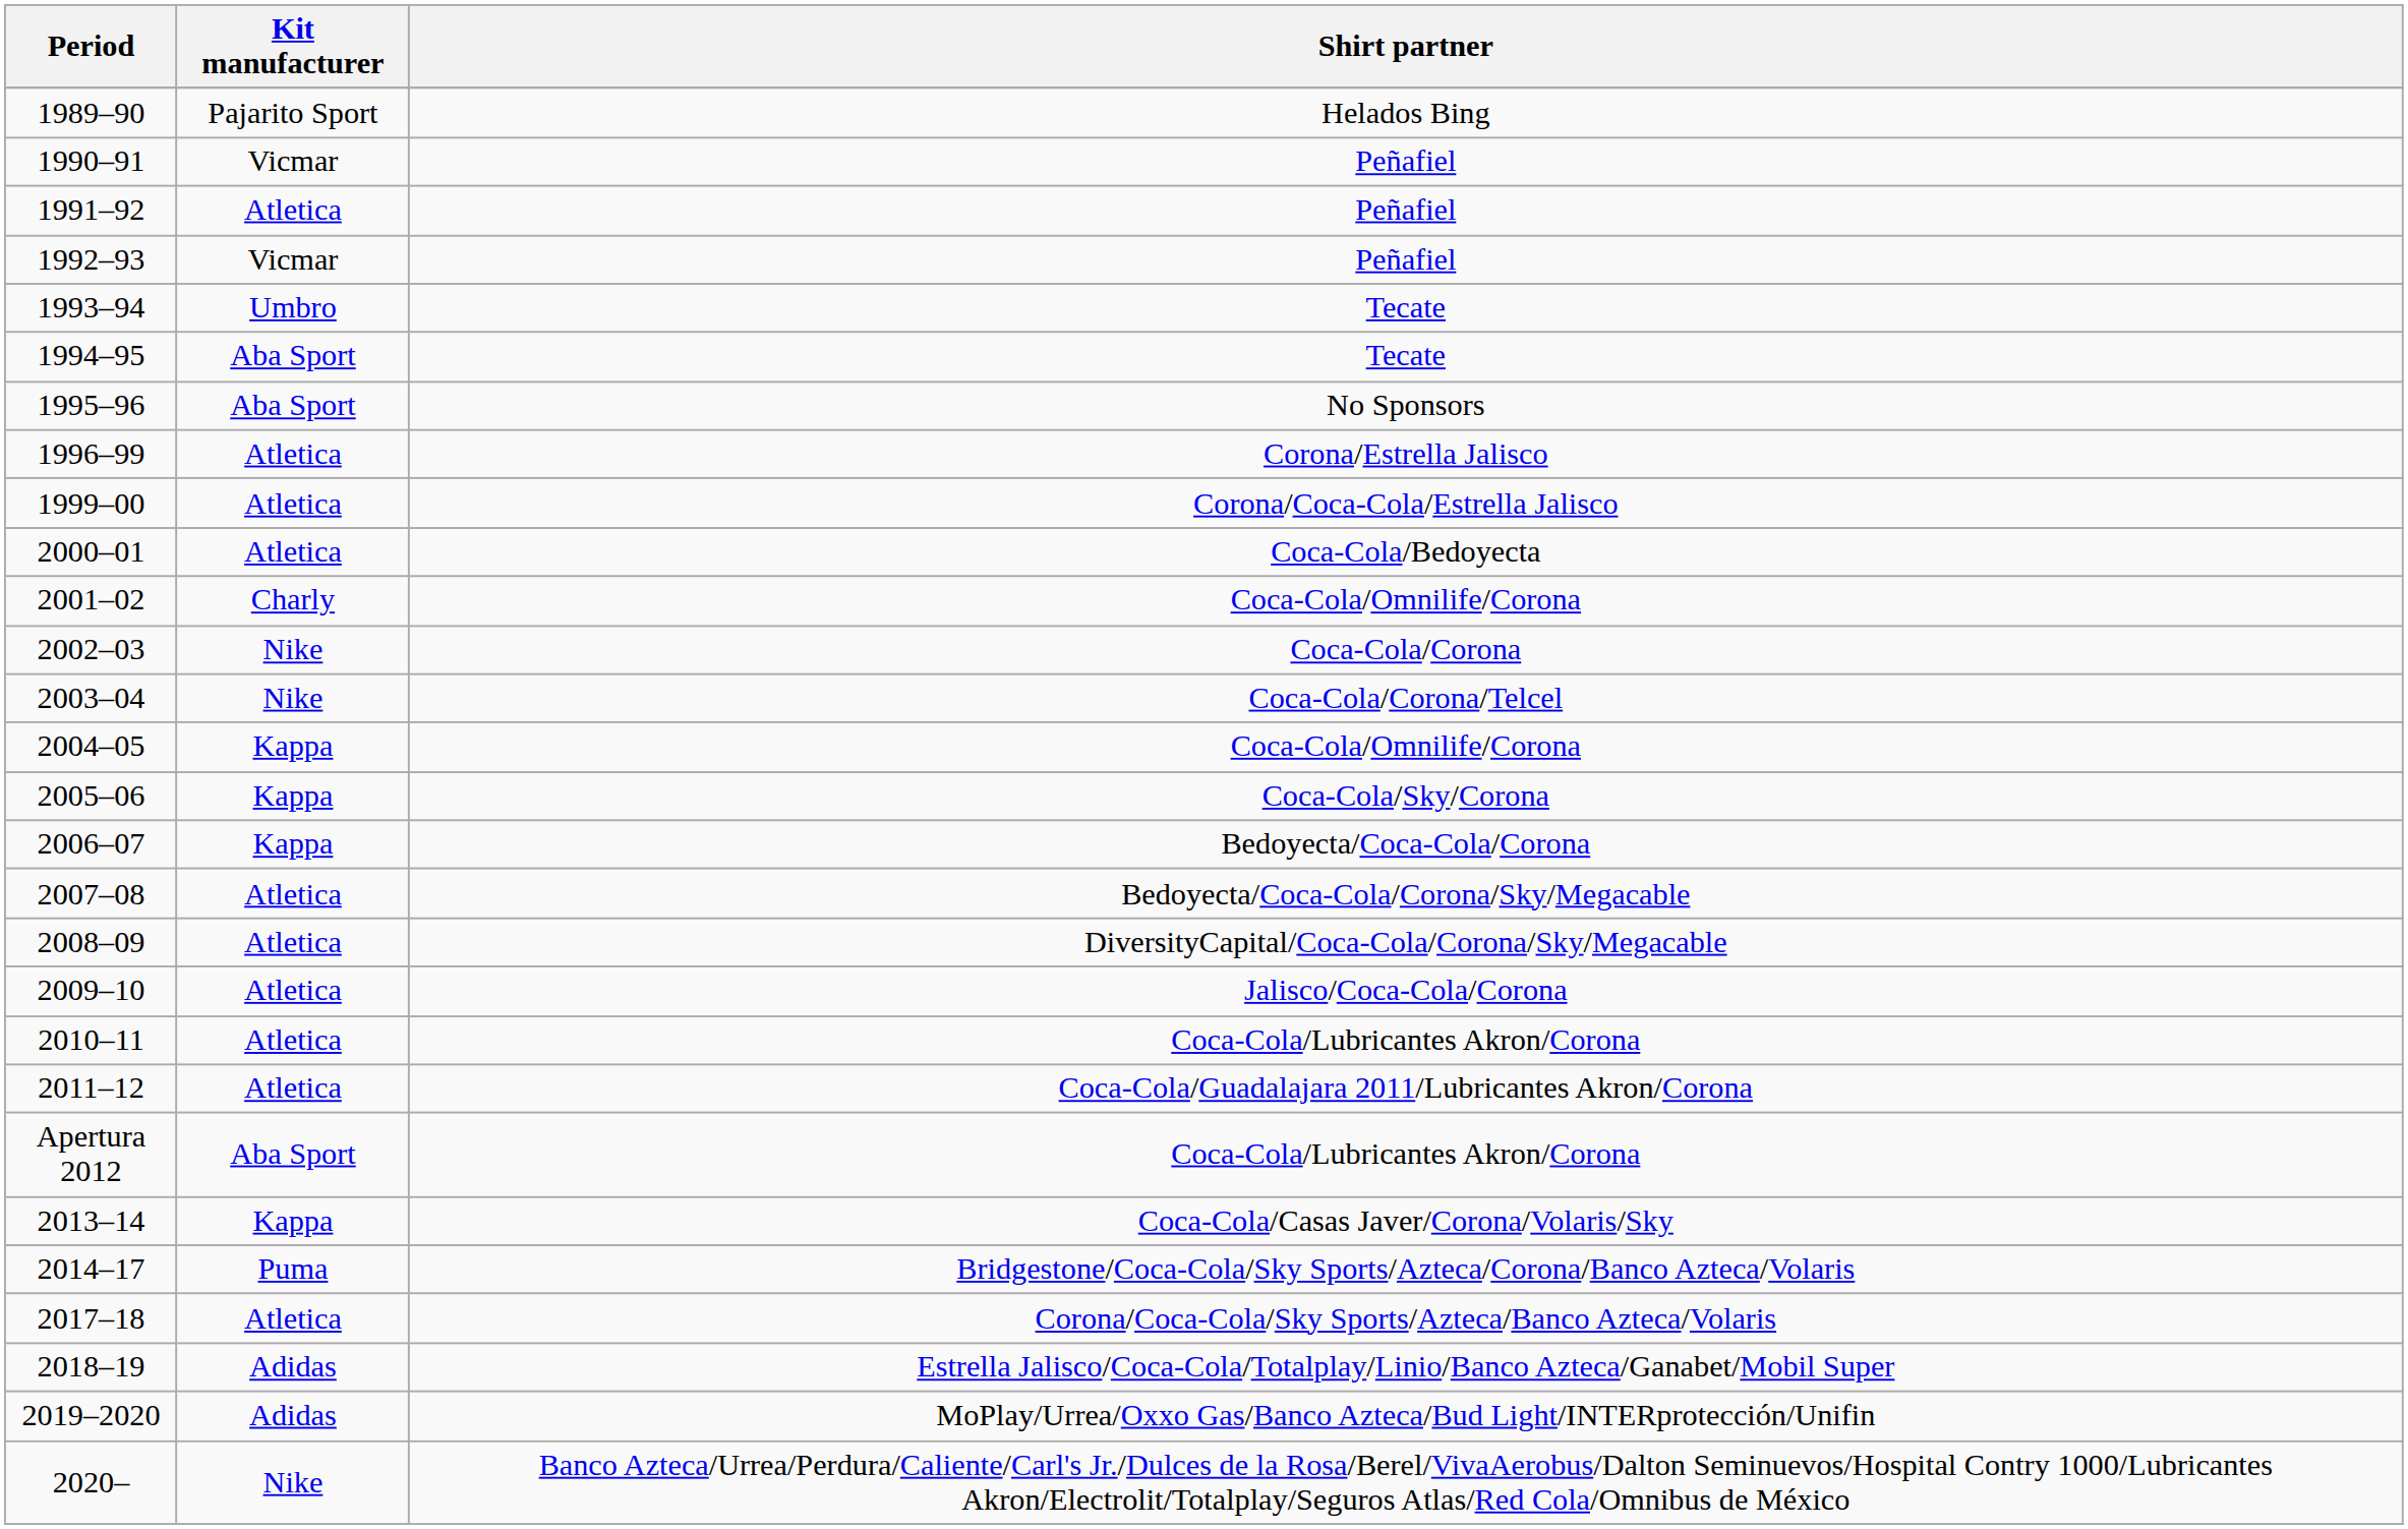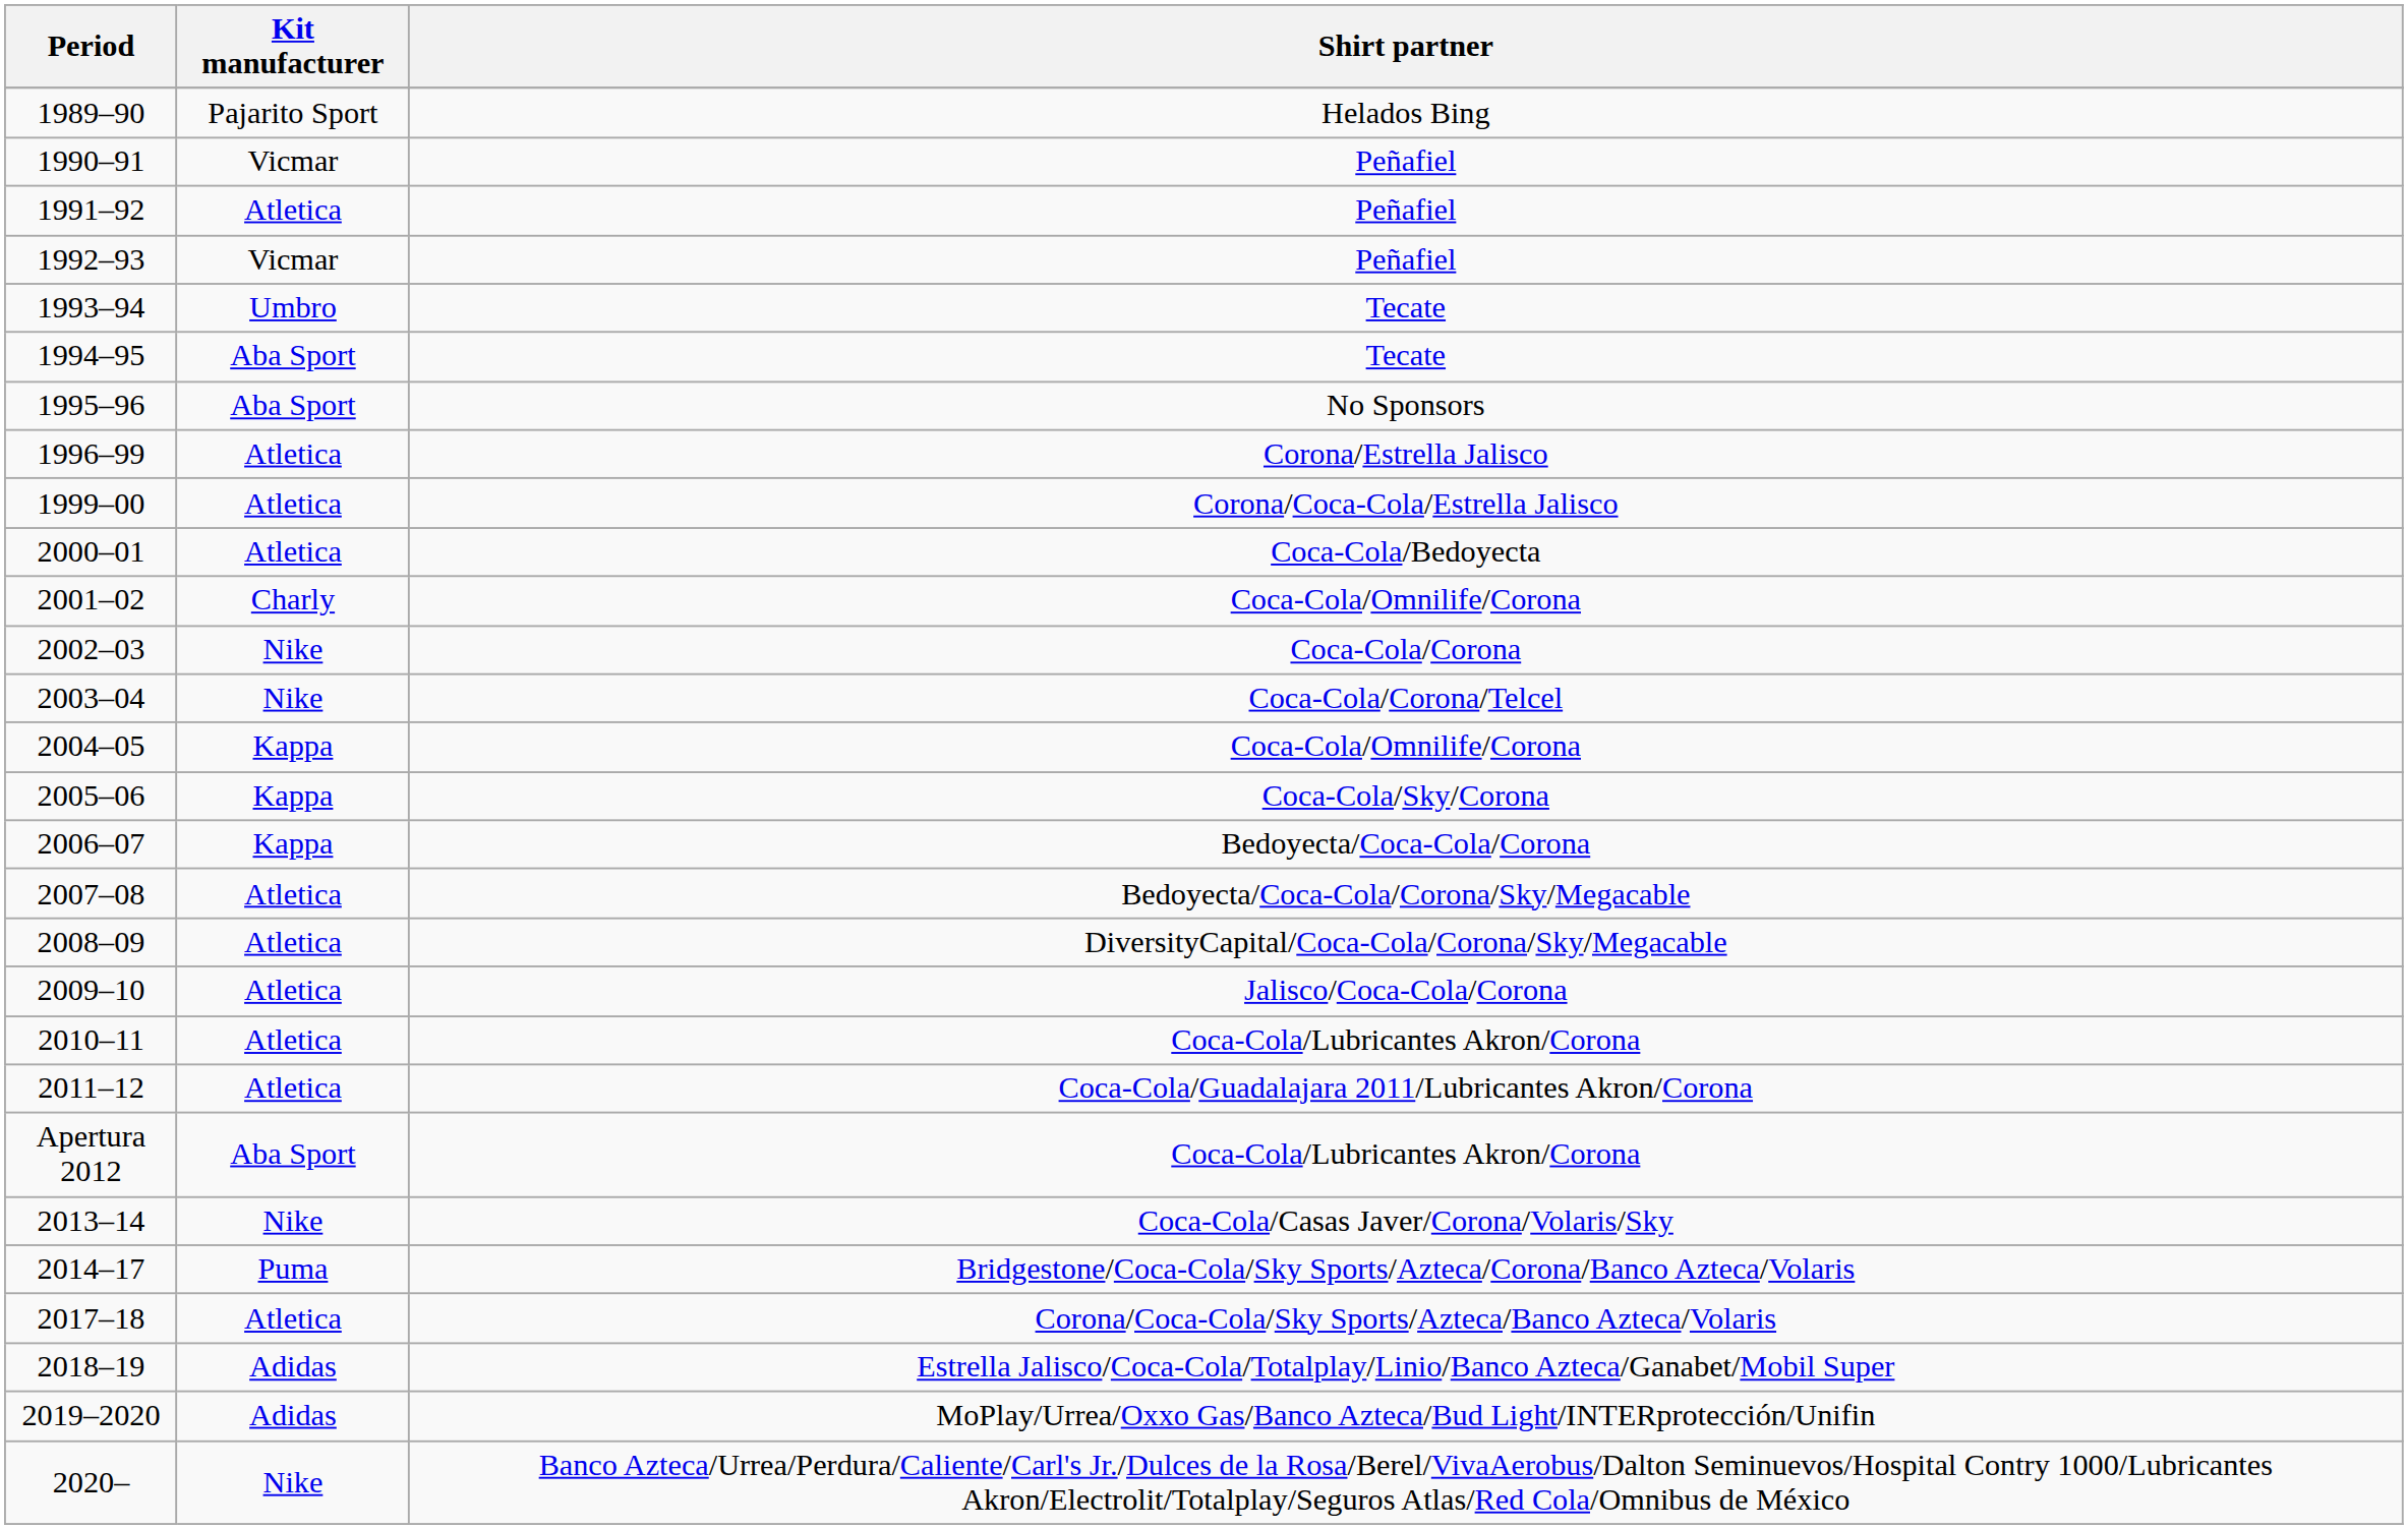2013–14 | Kit manufacturer: Kappa -> Nike
